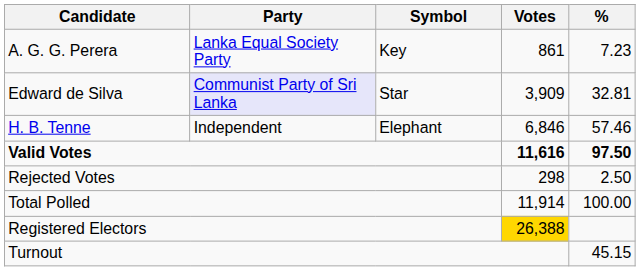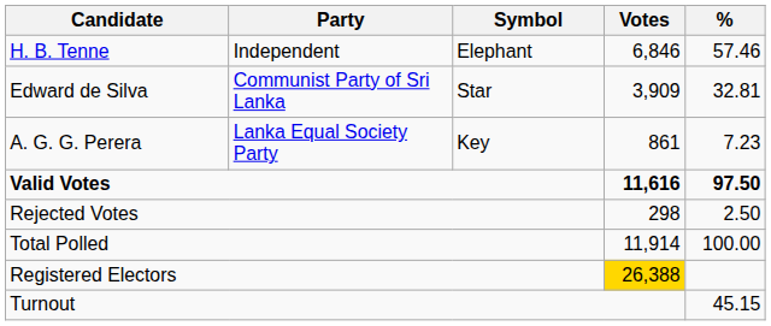rows swapped: H. B. Tenne <-> A. G. G. Perera
Edward de Silva | Party: lavender background -> no background
